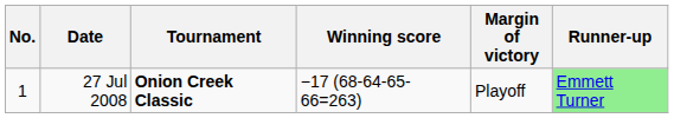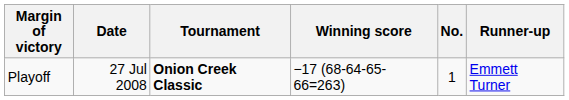columns swapped: No. <-> Margin of victory
27 Jul 2008 | Runner-up: lightgreen background -> no background
